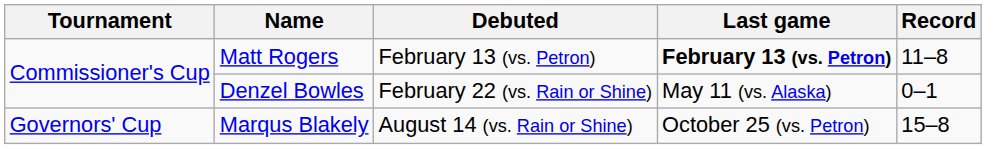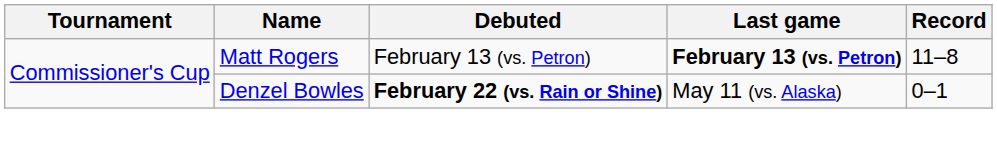Denzel Bowles | Debuted: normal -> bold
- row: Governors' Cup | Marqus Blakely | August 14 (vs. Rain or Shine) | October 25 (vs. Petron) | 15–8
